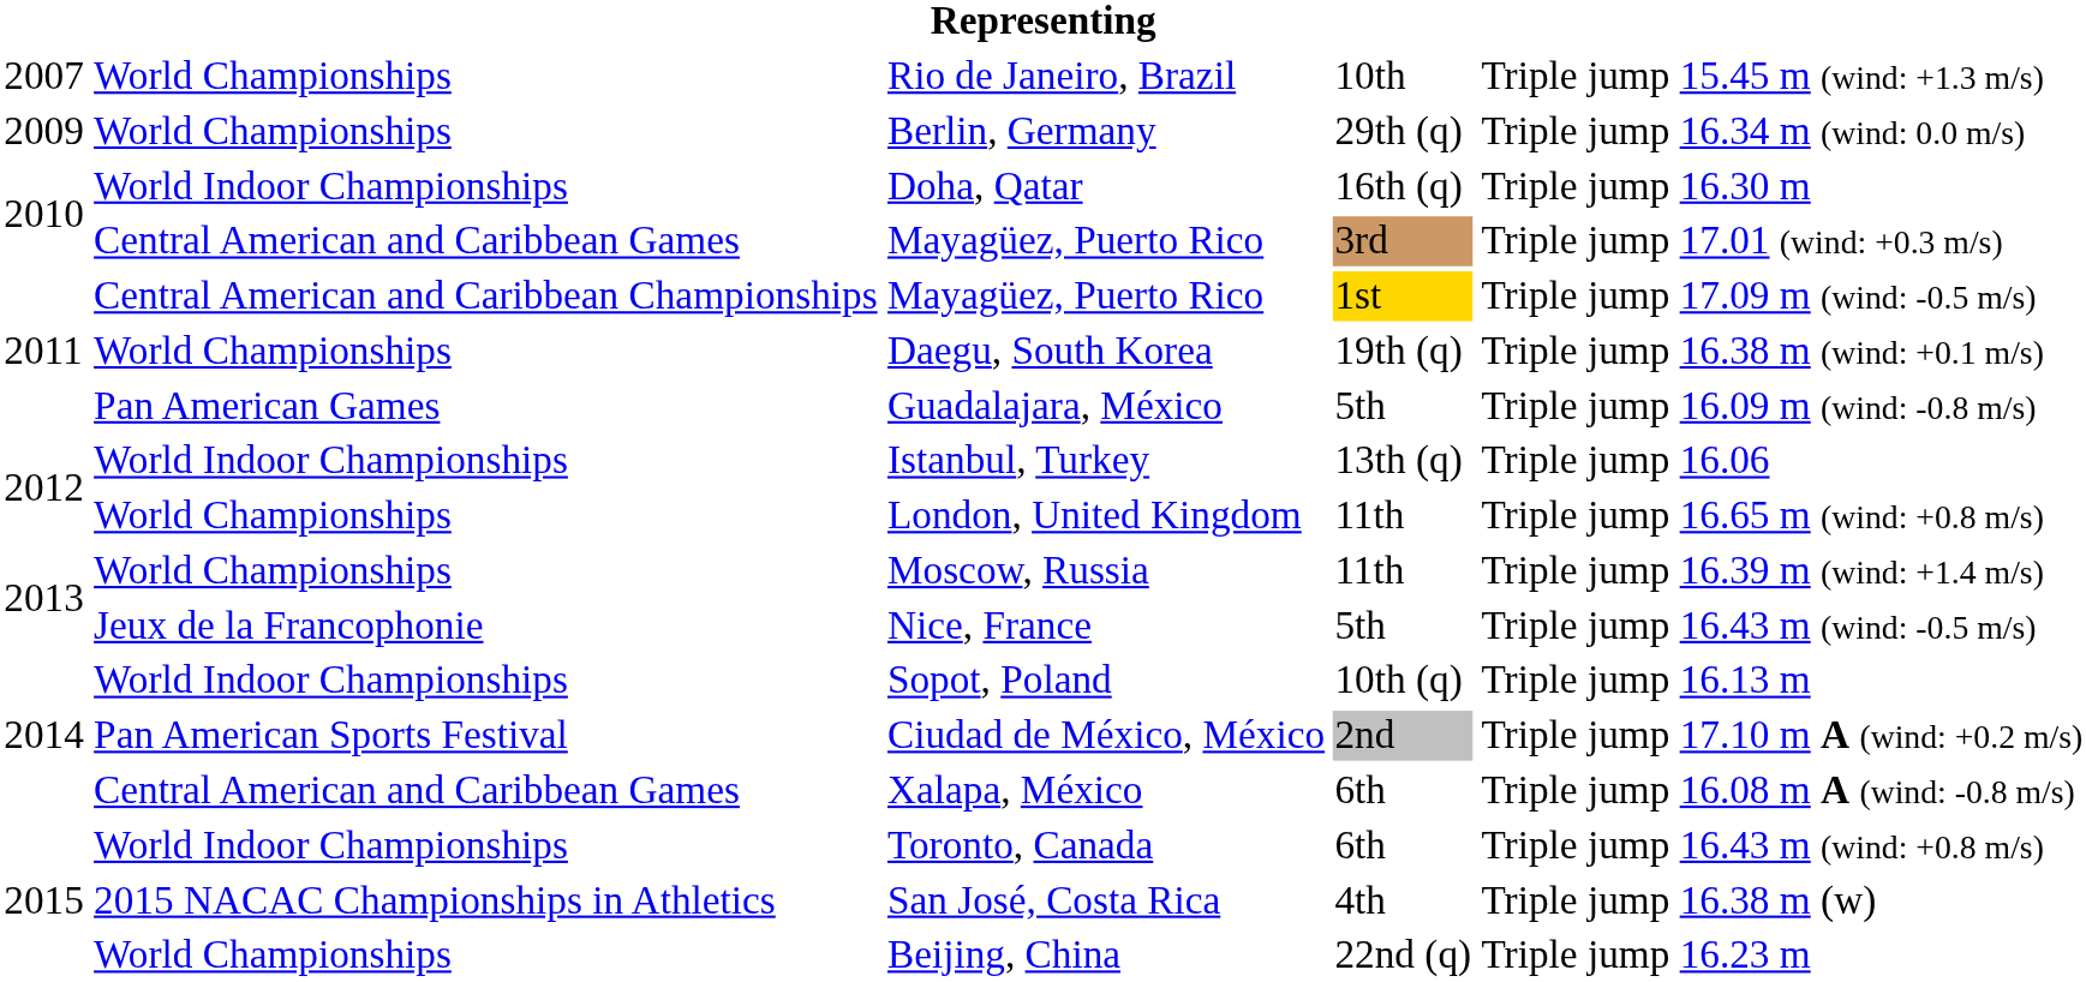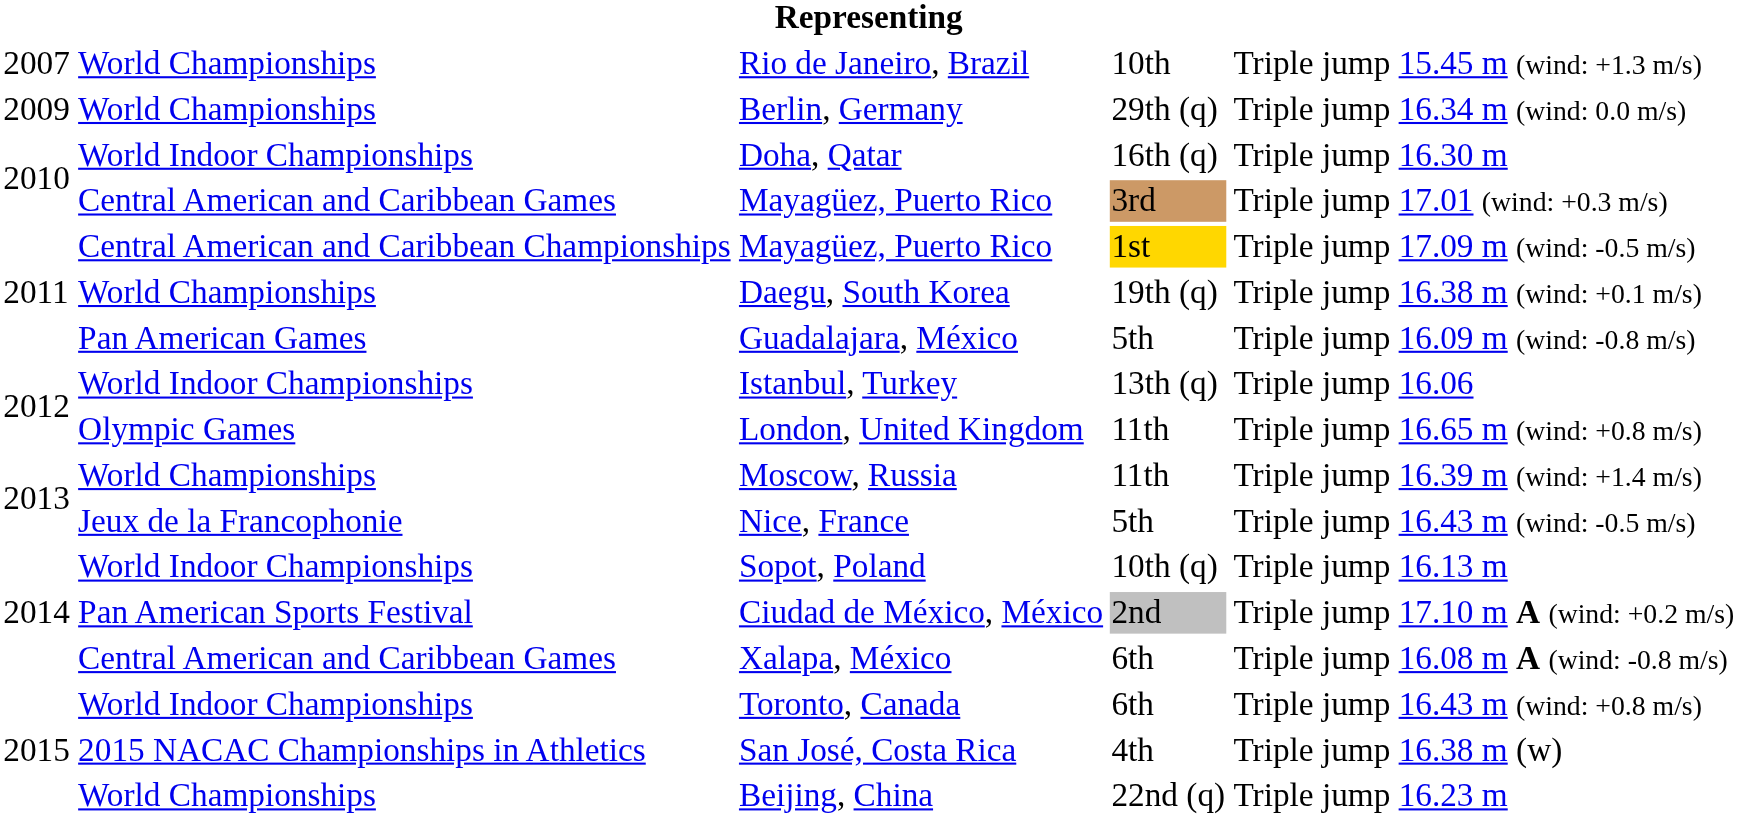London, United Kingdom | column 2: World Championships -> Olympic Games
